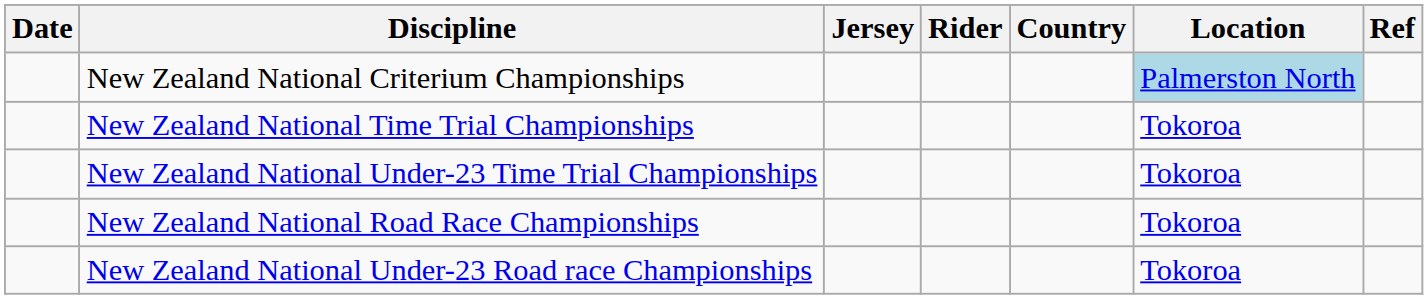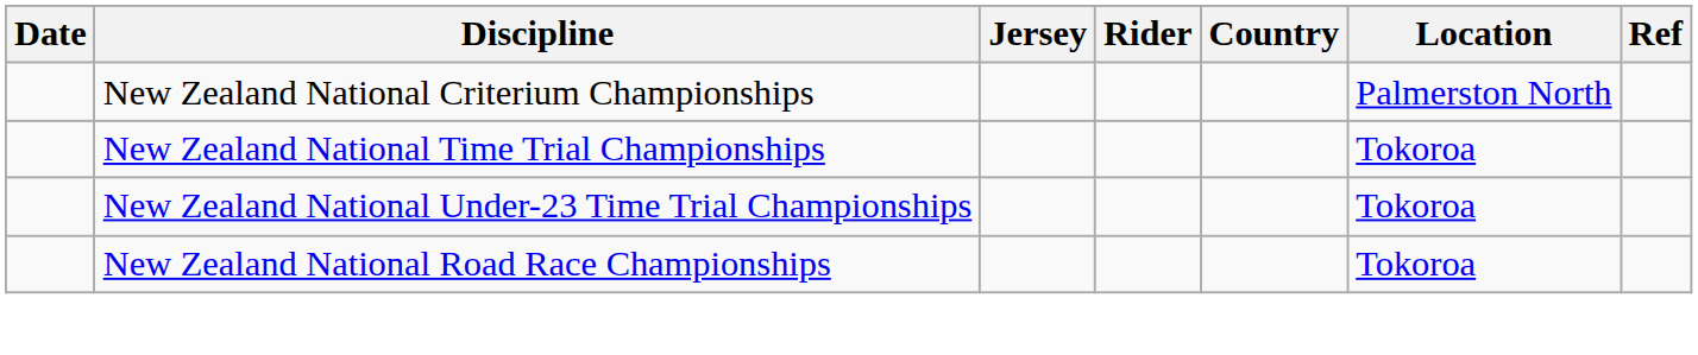New Zealand National Criterium Championships | Location: lightblue background -> no background
- row: New Zealand National Under-23 Road race Championships | Tokoroa
